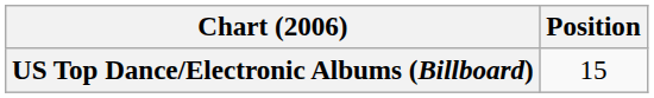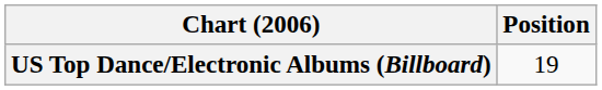US Top Dance/Electronic Albums (Billboard) | Position: 15 -> 19
